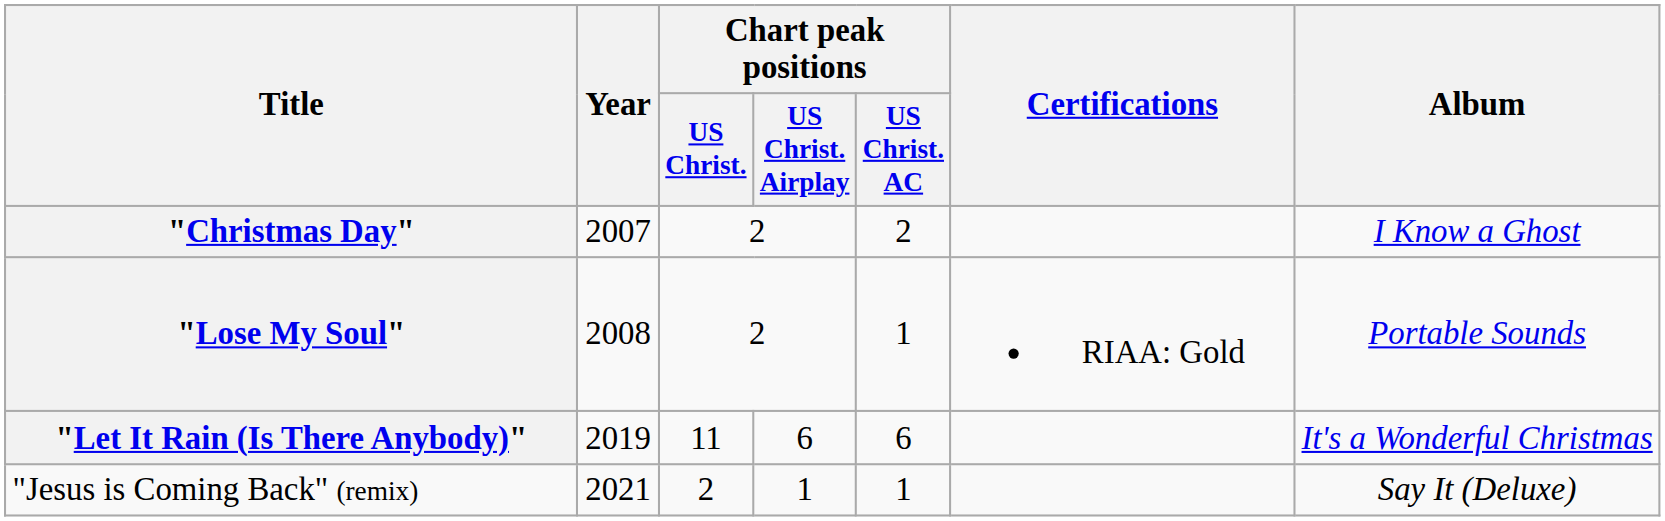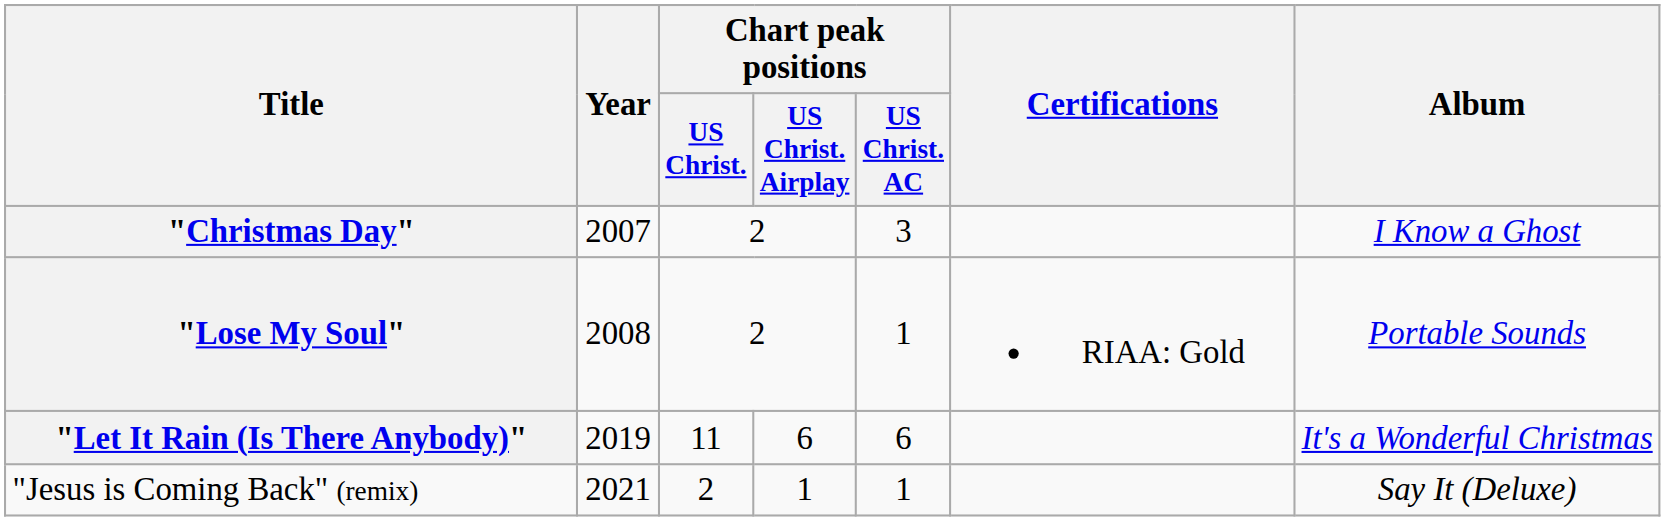"Christmas Day" | Chart peak positions / US Christ. AC: 2 -> 3
